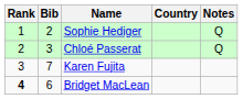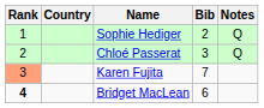columns swapped: Bib <-> Country
Karen Fujita | Rank: no background -> lightsalmon background
